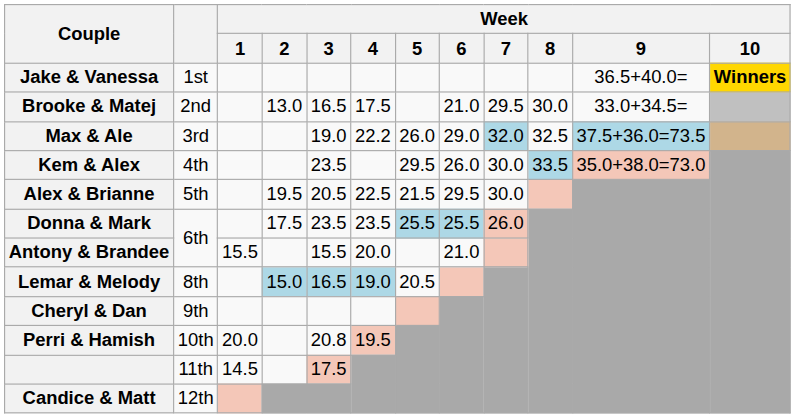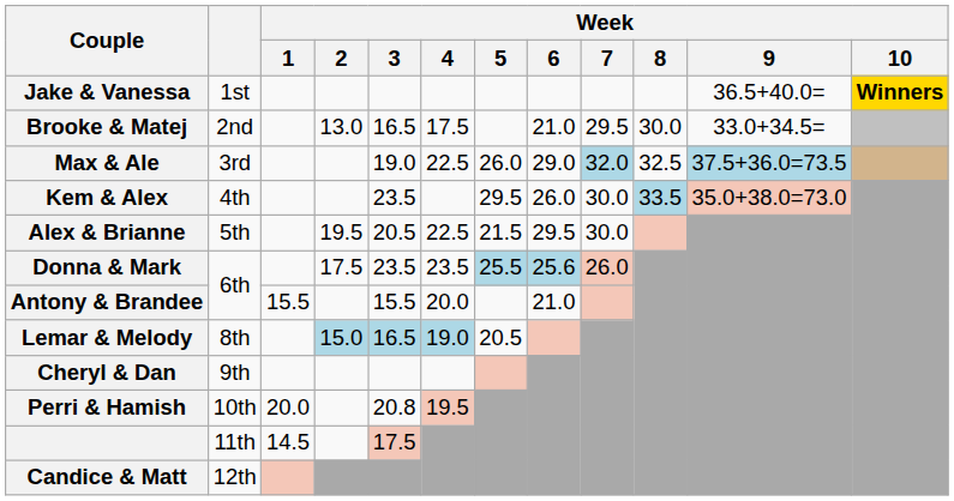Max & Ale | Week / 4: 22.2 -> 22.5
Donna & Mark | Week / 6: 25.5 -> 25.6
